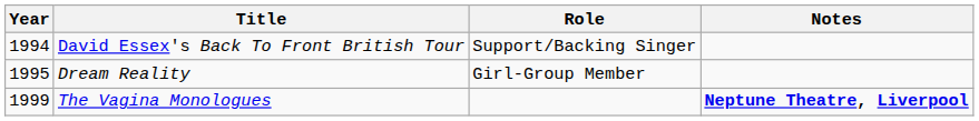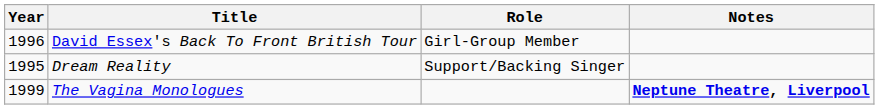David Essex's Back To Front British Tour | Year: 1994 -> 1996
David Essex's Back To Front British Tour | Role: Support/Backing Singer -> Girl-Group Member
Dream Reality | Role: Girl-Group Member -> Support/Backing Singer
